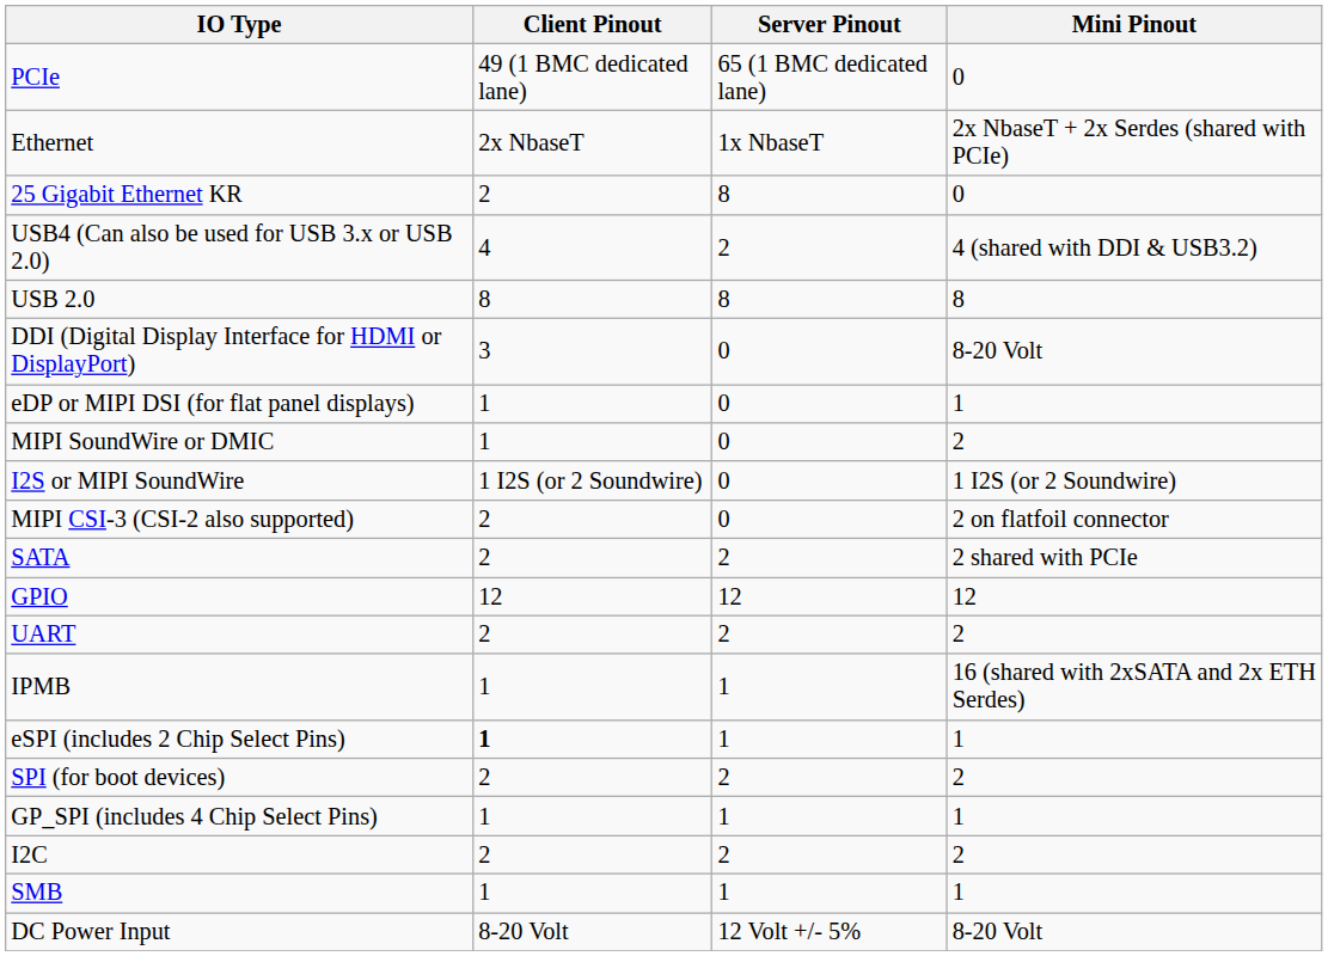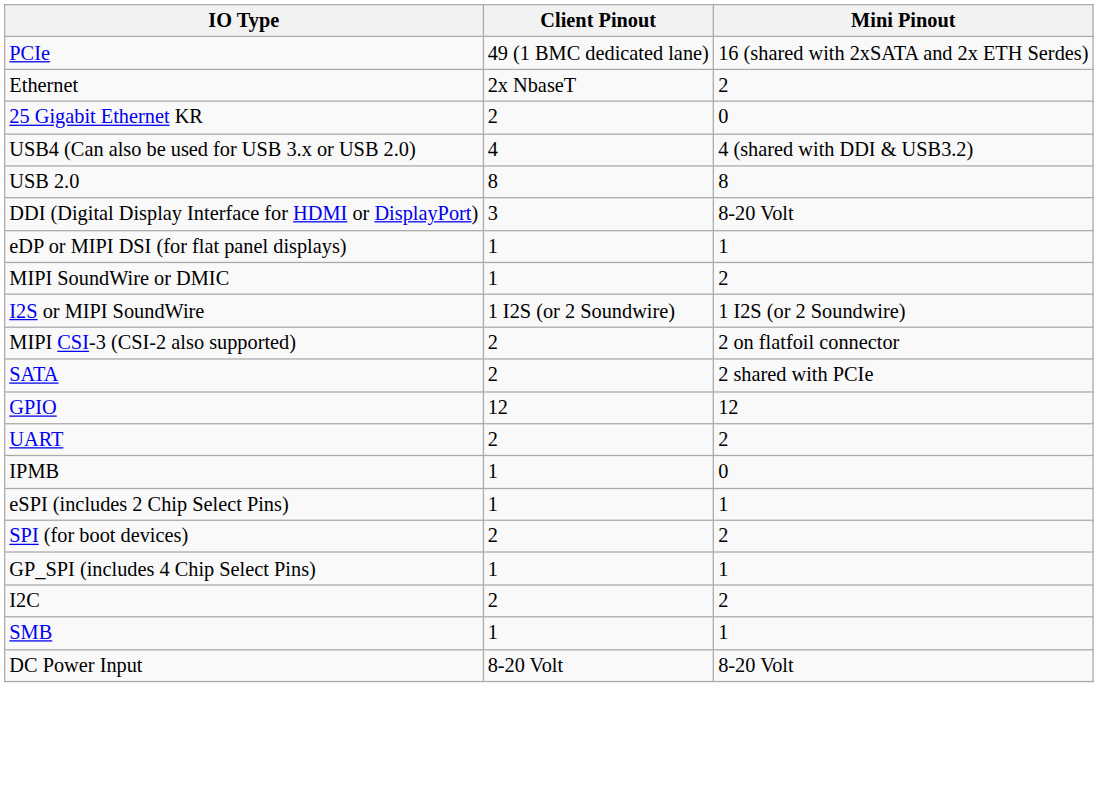- column: Server Pinout | 65 (1 BMC dedicated lane) | 1x NbaseT | 8 | 2 | 8 | 0 | 0 | 0 | 0 | 0 | 2 | 12 | 2 | 1 | 1 | 2 | 1 | 2 | 1 | 12 Volt +/- 5%
PCIe | Mini Pinout: 0 -> 16 (shared with 2xSATA and 2x ETH Serdes)
Ethernet | Mini Pinout: 2x NbaseT + 2x Serdes (shared with PCIe) -> 2
IPMB | Mini Pinout: 16 (shared with 2xSATA and 2x ETH Serdes) -> 0
eSPI (includes 2 Chip Select Pins) | Client Pinout: bold -> normal
